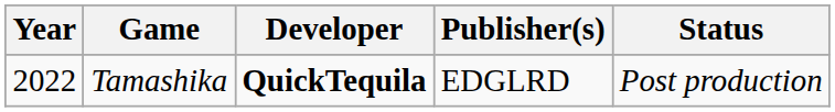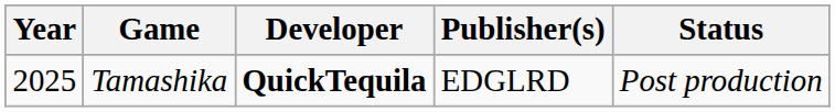Tamashika | Year: 2022 -> 2025
